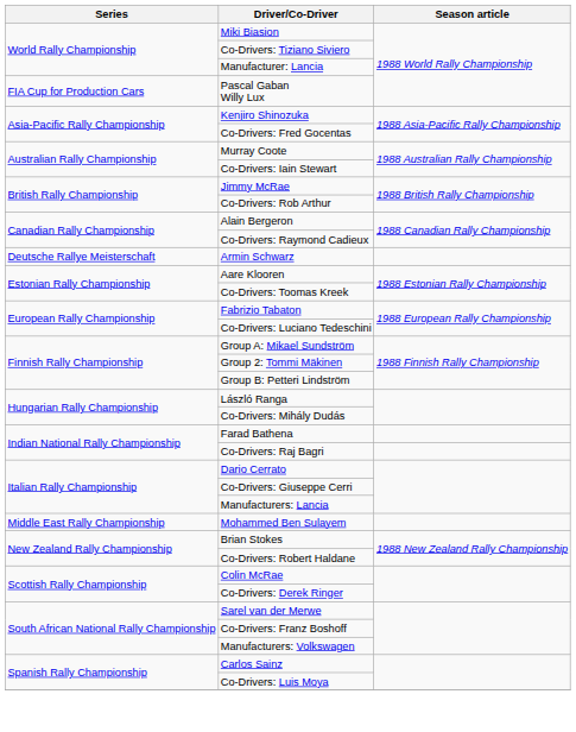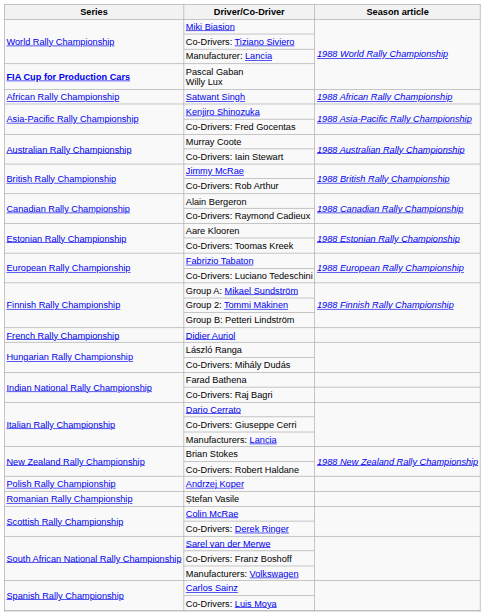Pascal Gaban Willy Lux | Series: normal -> bold
+ row: African Rally Championship | Satwant Singh | 1988 African Rally Championship
- row: Deutsche Rallye Meisterschaft | Armin Schwarz
+ row: French Rally Championship | Didier Auriol
- row: Middle East Rally Championship | Mohammed Ben Sulayem
+ row: Polish Rally Championship | Andrzej Koper
+ row: Romanian Rally Championship | Ștefan Vasile
